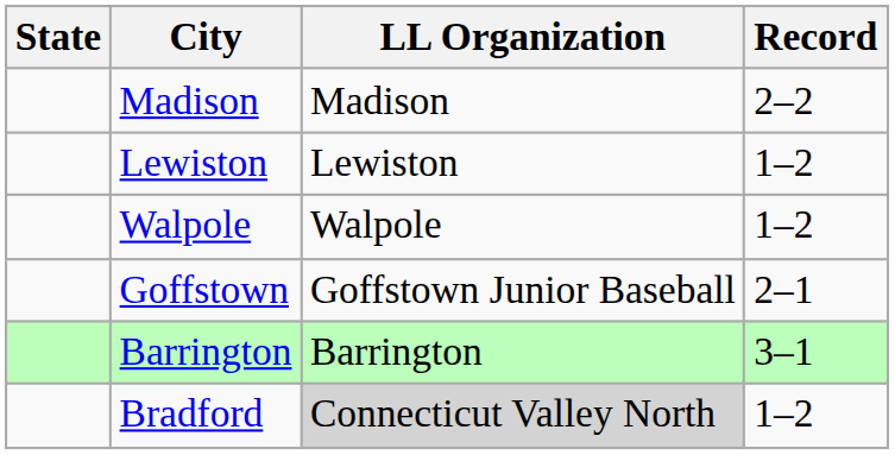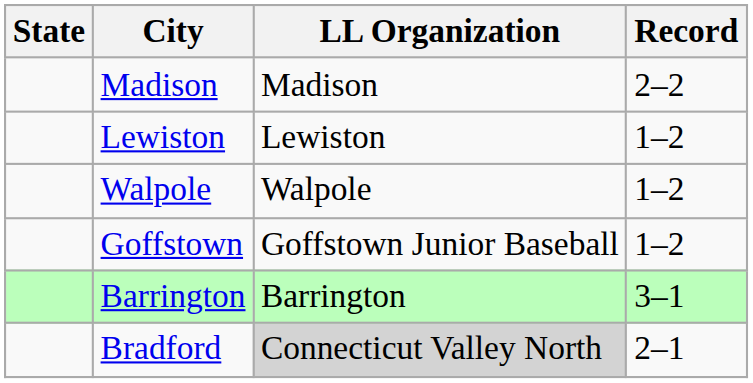Goffstown | Record: 2–1 -> 1–2
Bradford | Record: 1–2 -> 2–1
